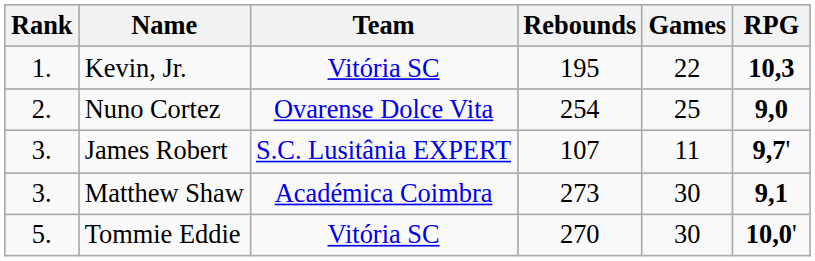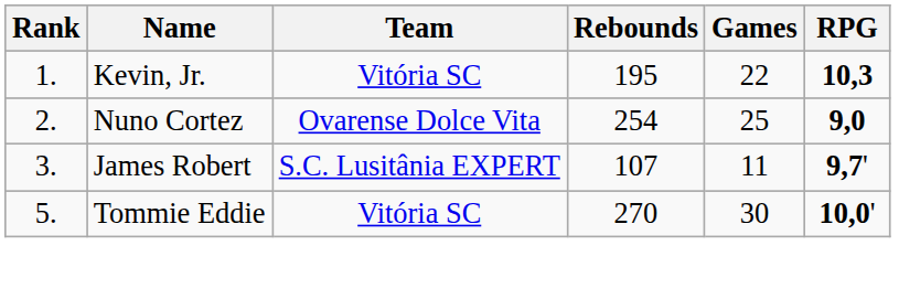- row: 3. | Matthew Shaw | Académica Coimbra | 273 | 30 | 9,1
